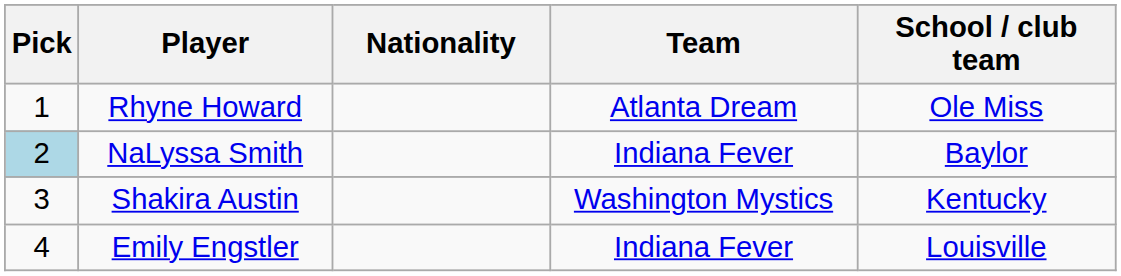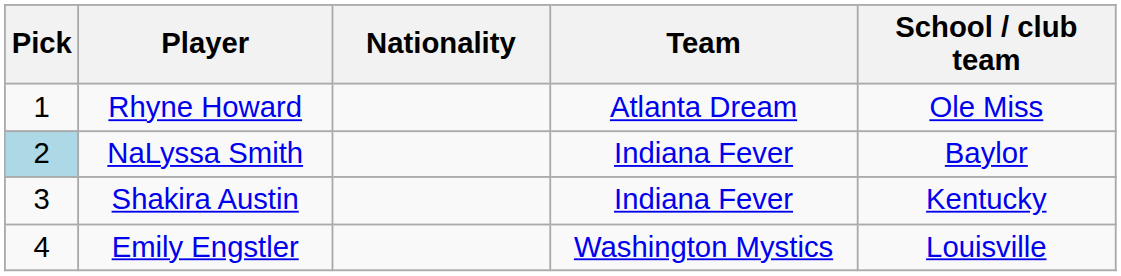Shakira Austin | Team: Washington Mystics -> Indiana Fever
Emily Engstler | Team: Indiana Fever -> Washington Mystics
